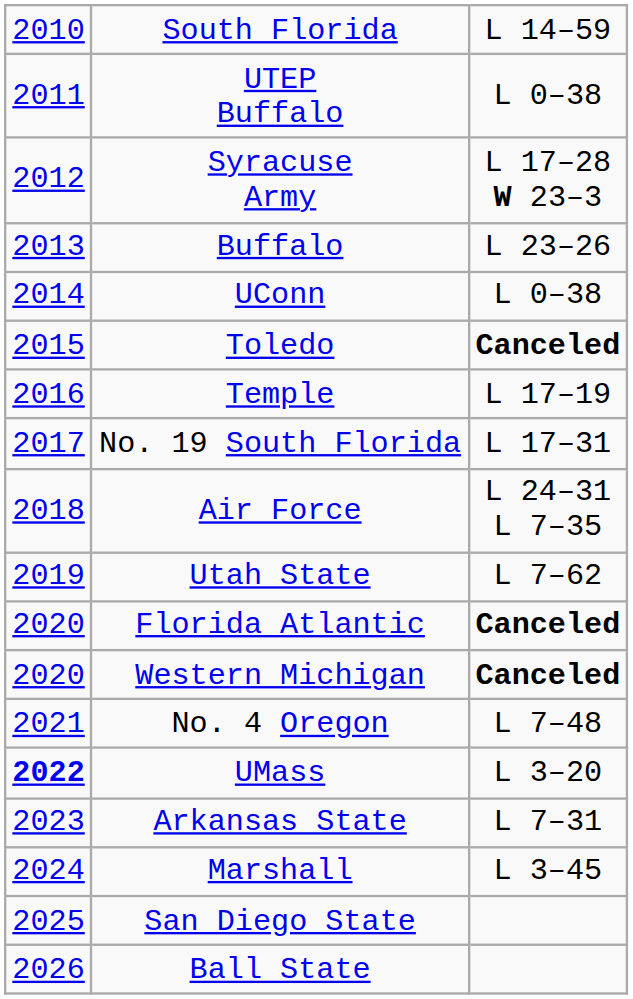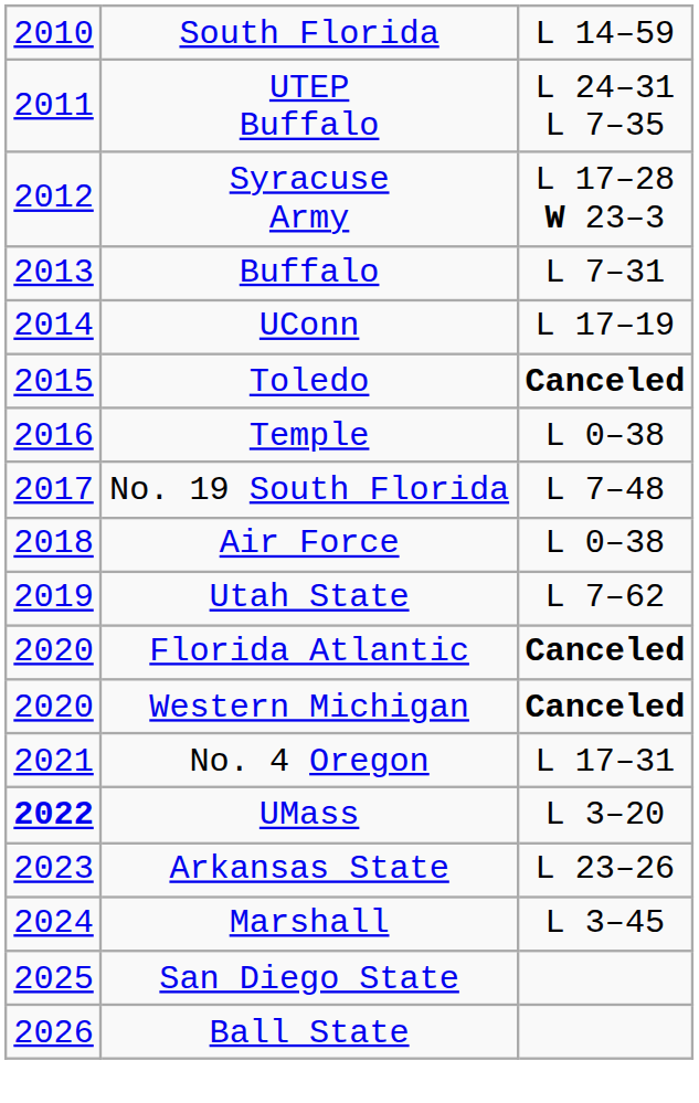UTEP Buffalo | column 3: L 0–38 -> L 24–31 L 7–35
Buffalo | column 3: L 23–26 -> L 7–31
UConn | column 3: L 0–38 -> L 17–19
Temple | column 3: L 17–19 -> L 0–38
No. 19 South Florida | column 3: L 17–31 -> L 7–48
Air Force | column 3: L 24–31 L 7–35 -> L 0–38
No. 4 Oregon | column 3: L 7–48 -> L 17–31
Arkansas State | column 3: L 7–31 -> L 23–26
